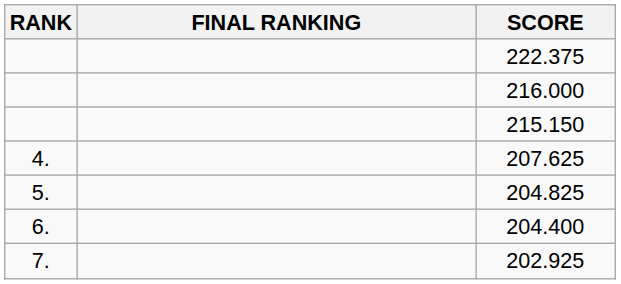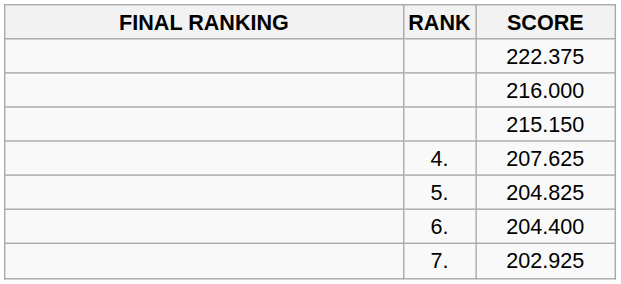columns swapped: RANK <-> FINAL RANKING
